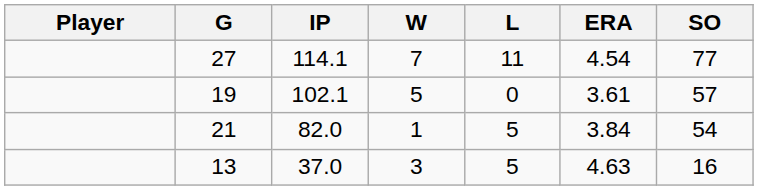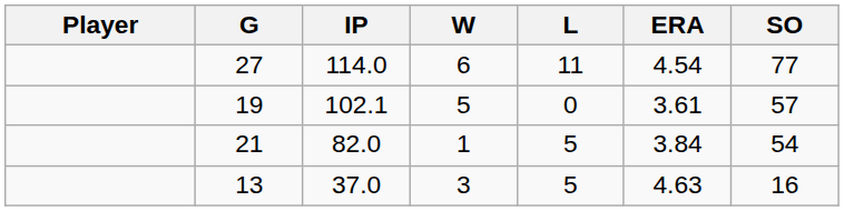27 | IP: 114.1 -> 114.0
27 | W: 7 -> 6
